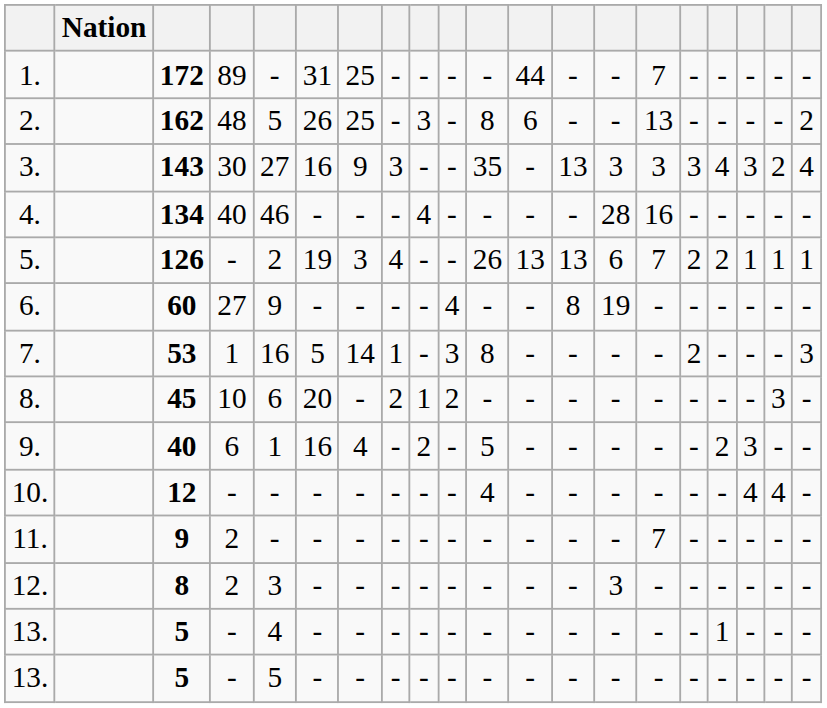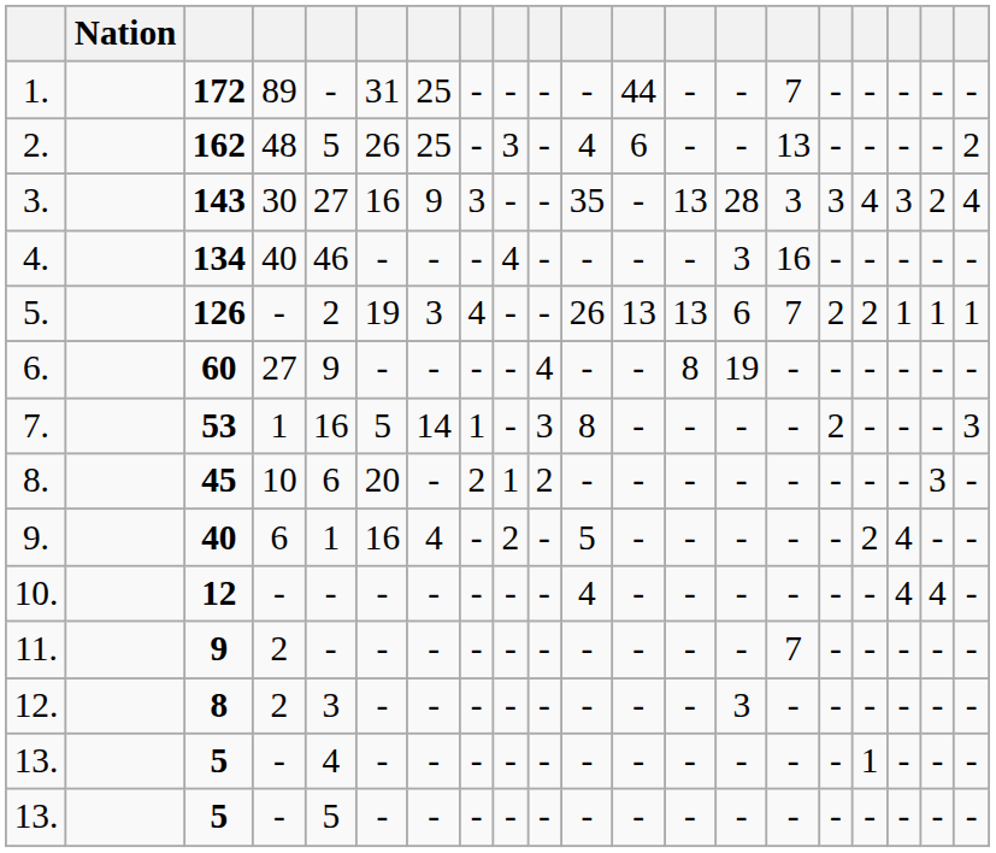2. | column 11: 8 -> 4
3. | column 14: 3 -> 28
4. | column 14: 28 -> 3
9. | column 18: 3 -> 4
